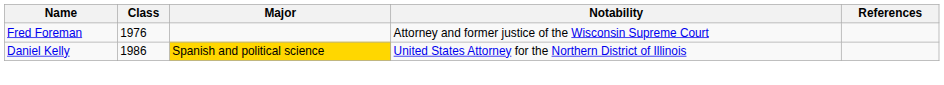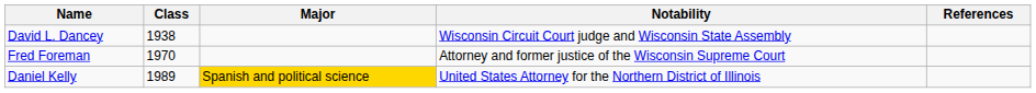+ row: David L. Dancey | 1938 | Wisconsin Circuit Court judge and Wisconsin State Assembly
Fred Foreman | Class: 1976 -> 1970
Daniel Kelly | Class: 1986 -> 1989
